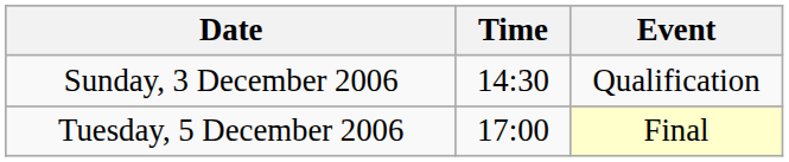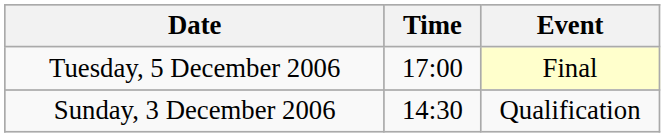rows swapped: Sunday, 3 December 2006 <-> Tuesday, 5 December 2006
